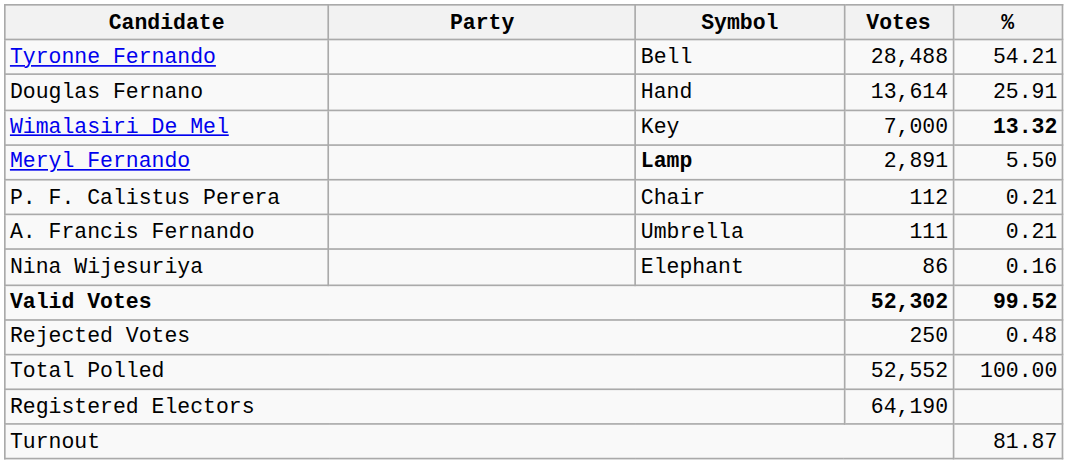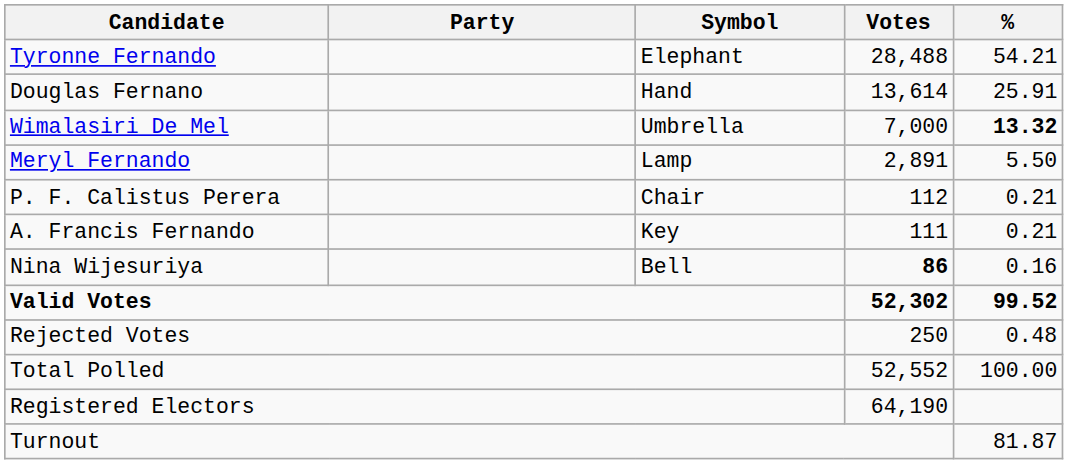Tyronne Fernando | Symbol: Bell -> Elephant
Wimalasiri De Mel | Symbol: Key -> Umbrella
Meryl Fernando | Symbol: bold -> normal
A. Francis Fernando | Symbol: Umbrella -> Key
Nina Wijesuriya | Symbol: Elephant -> Bell
Nina Wijesuriya | Votes: normal -> bold
